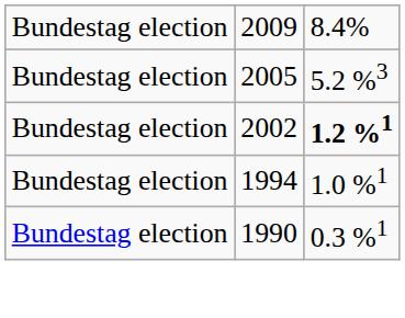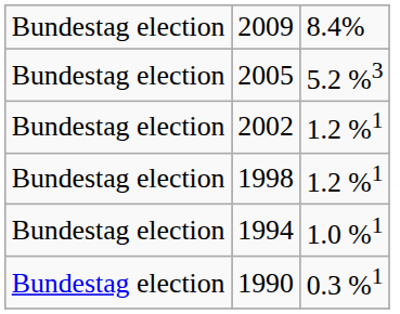2002 | column 3: bold -> normal
+ row: Bundestag election | 1998 | 1.2 %1
